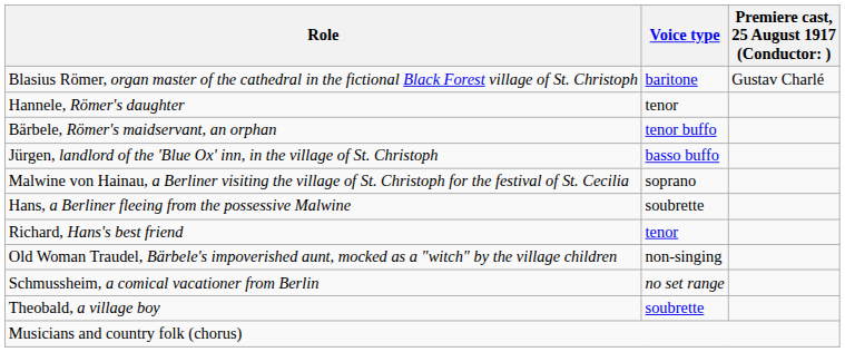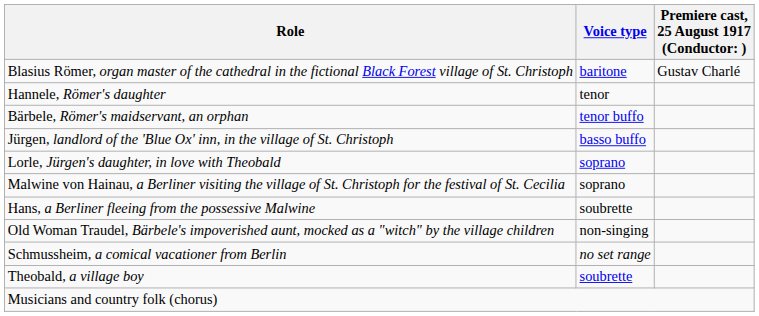+ row: Lorle, Jürgen's daughter, in love with Theobald | soprano
- row: Richard, Hans's best friend | tenor
